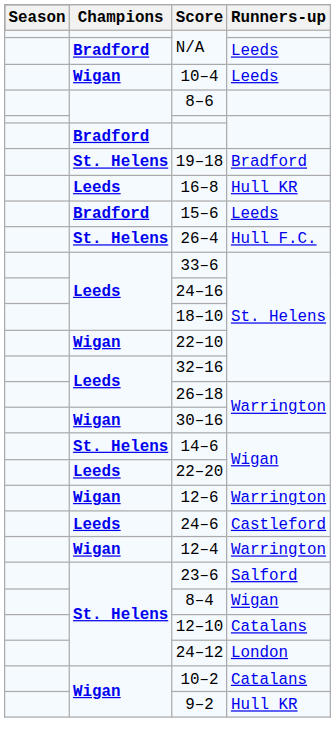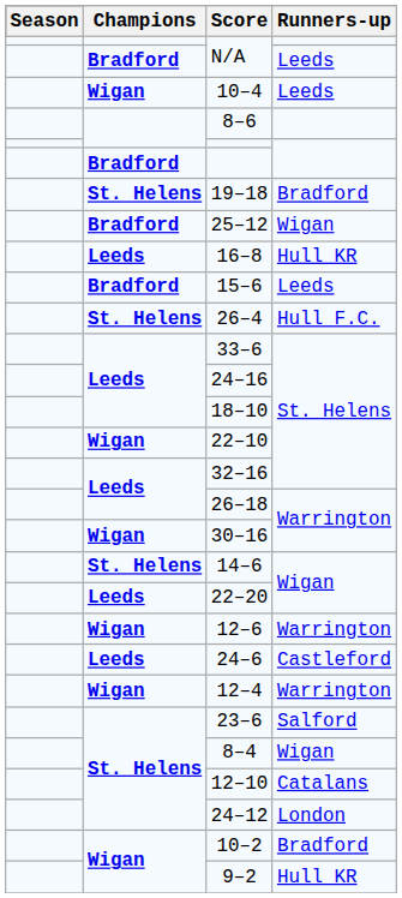+ row: Bradford | 25–12 | Wigan
10–2 | Runners-up: Catalans -> Bradford
